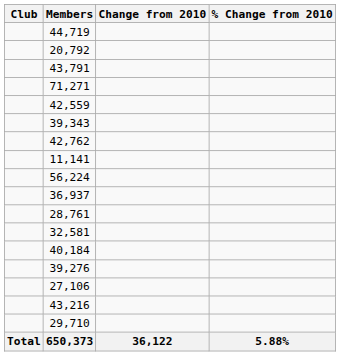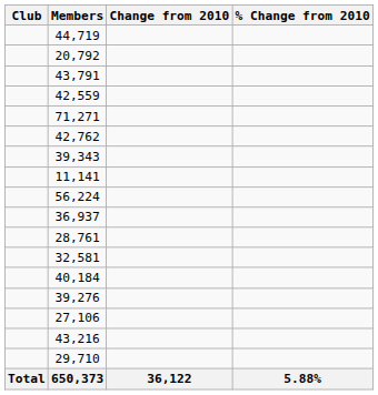rows swapped: 71,271 <-> 42,559
rows swapped: 42,762 <-> 39,343
